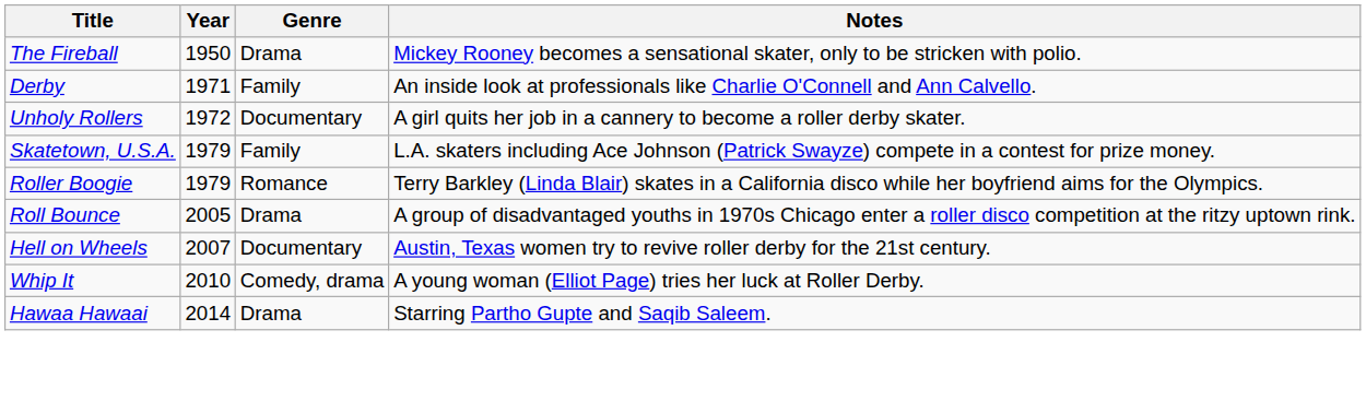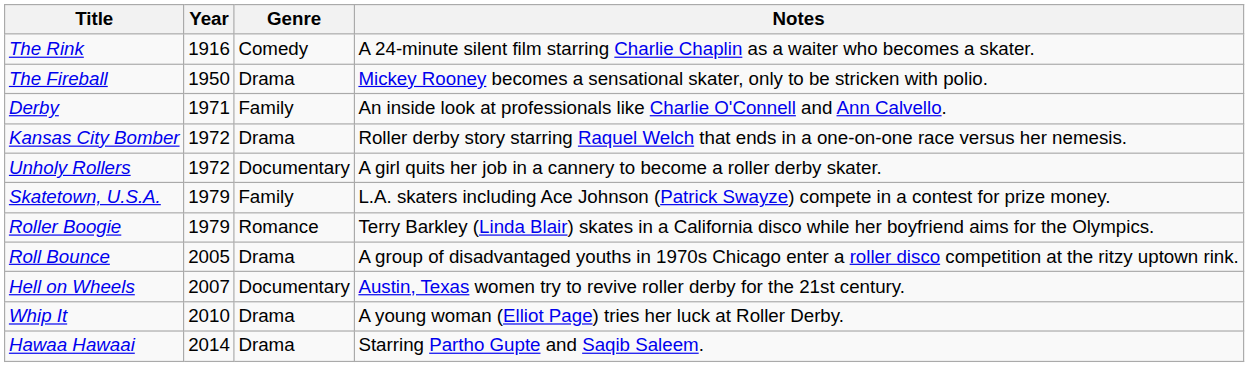+ row: The Rink | 1916 | Comedy | A 24-minute silent film starring Charlie Chaplin as a waiter who becomes a skater.
+ row: Kansas City Bomber | 1972 | Drama | Roller derby story starring Raquel Welch that ends in a one-on-one race versus her nemesis.
Whip It | Genre: Comedy, drama -> Drama
